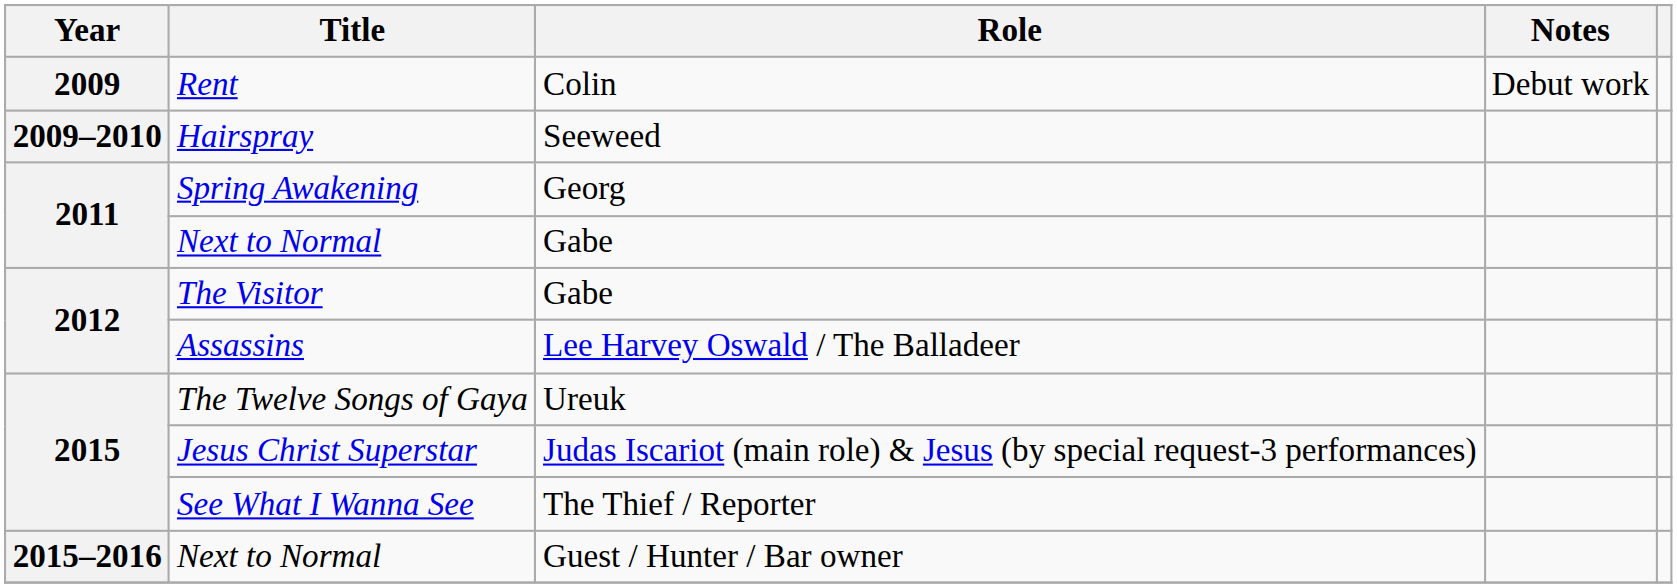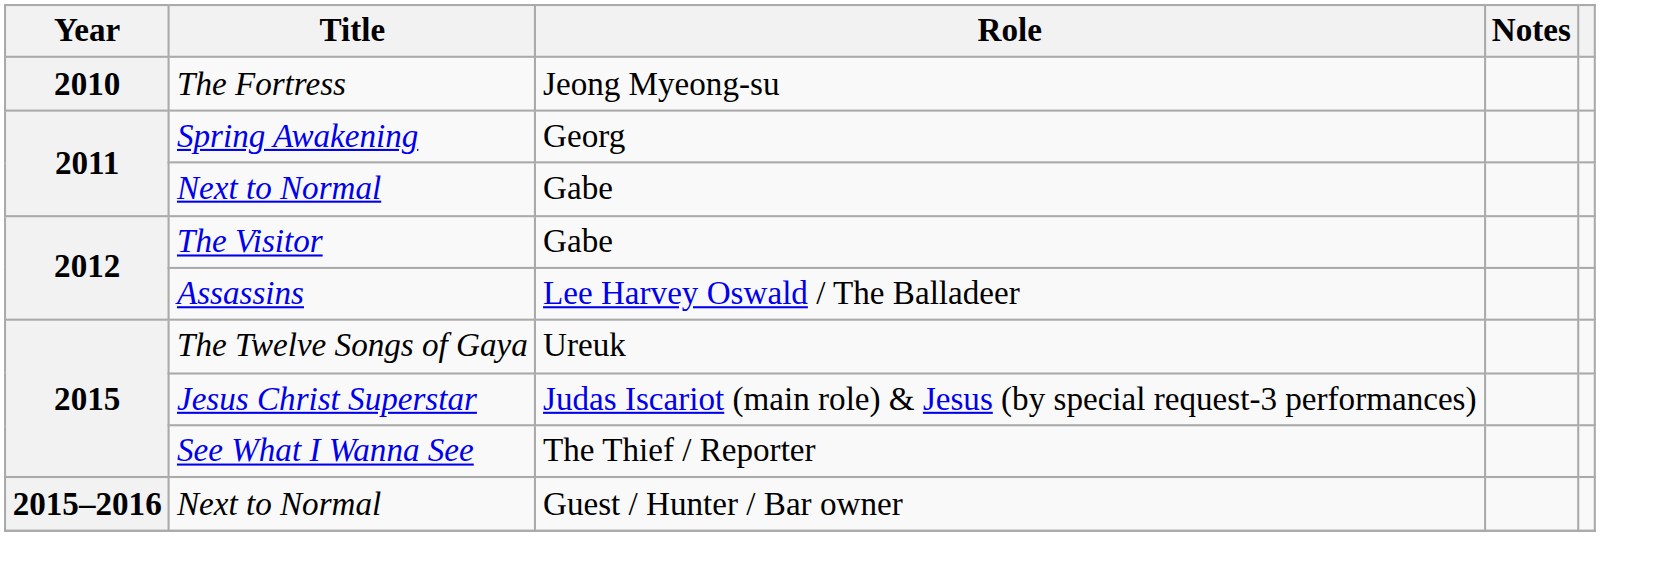- row: 2009 | Rent | Colin | Debut work
- row: 2009–2010 | Hairspray | Seeweed
+ row: 2010 | The Fortress | Jeong Myeong-su
